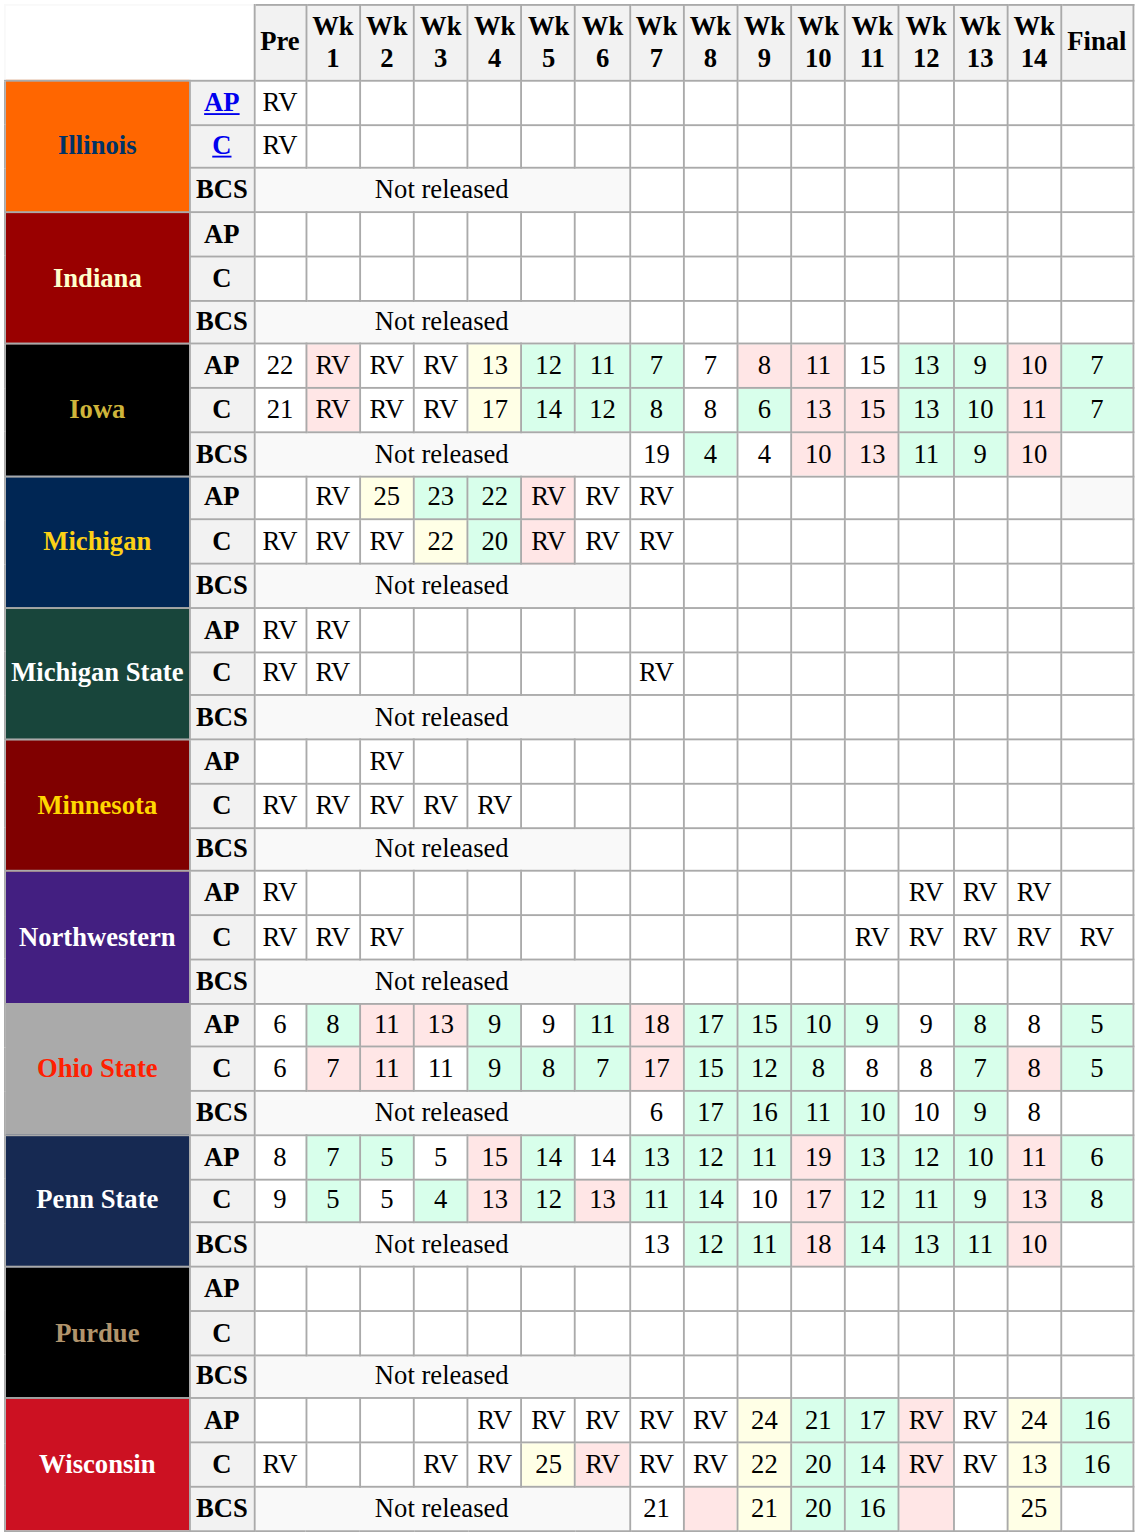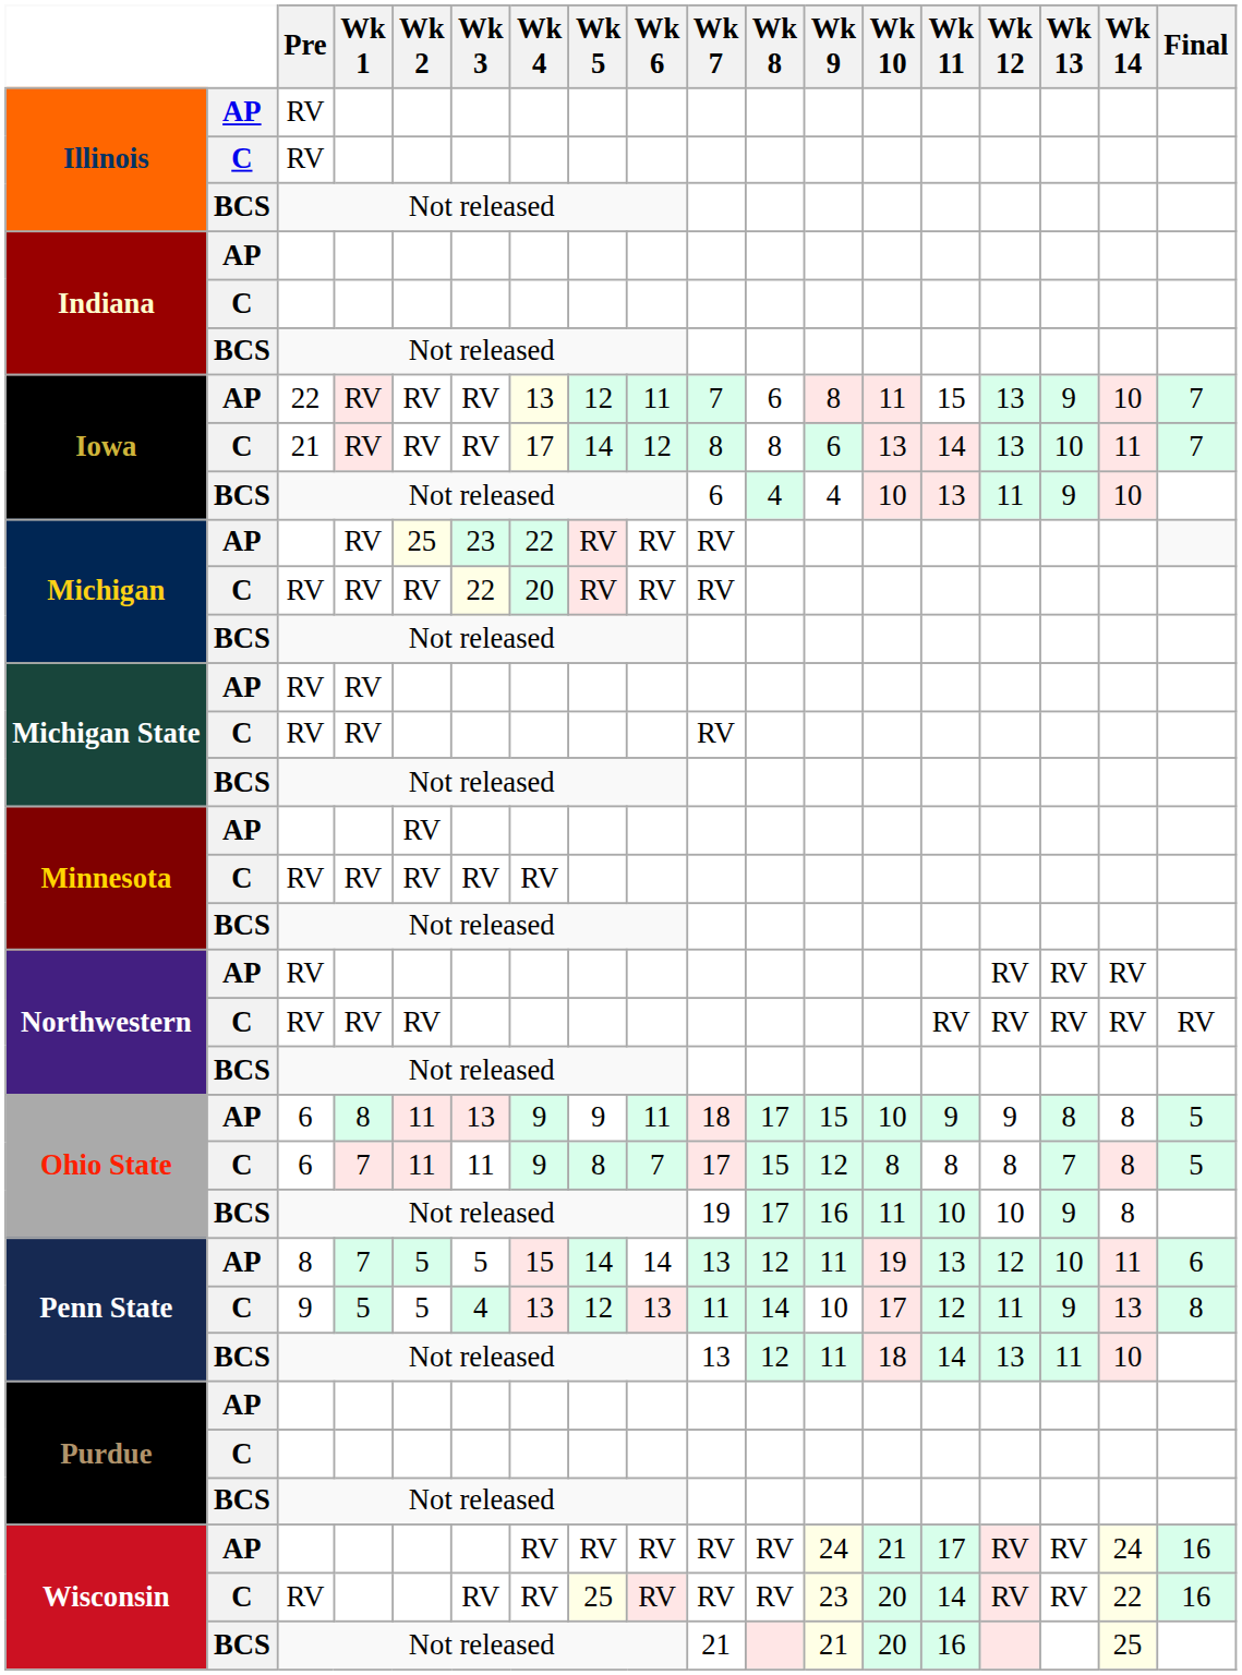Iowa / AP | Wk 8: 7 -> 6
Iowa / C | Wk 11: 15 -> 14
Iowa / BCS | Wk 7: 19 -> 6
Ohio State / BCS | Wk 7: 6 -> 19
Wisconsin / C | Wk 9: 22 -> 23
Wisconsin / C | Wk 14: 13 -> 22
